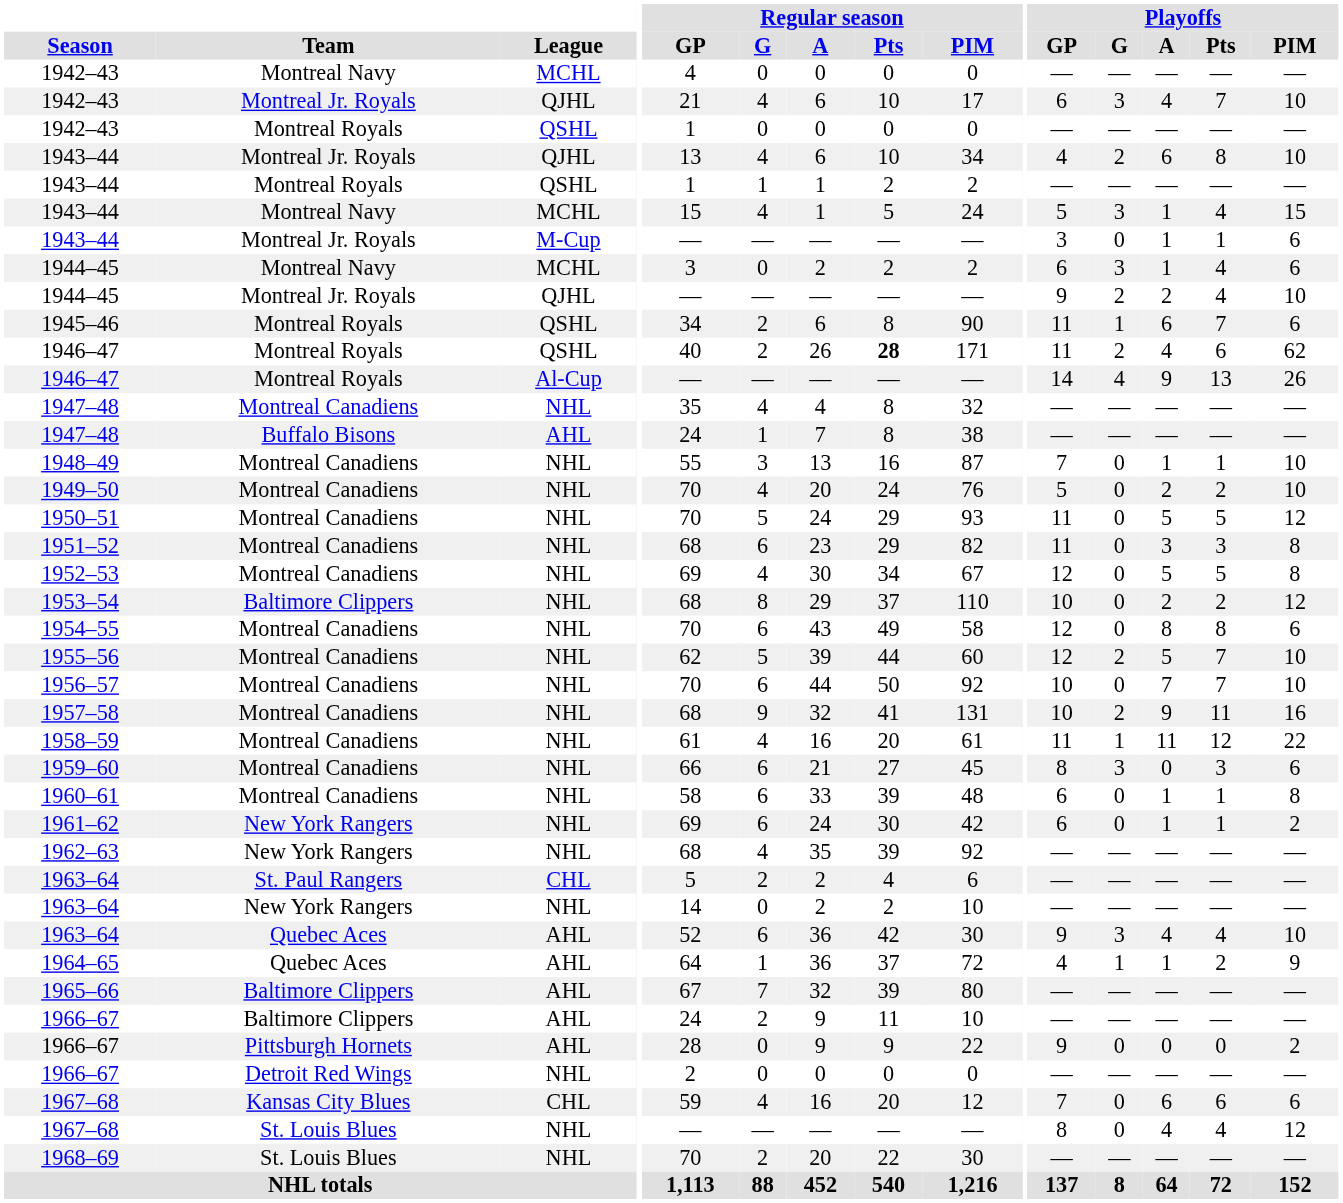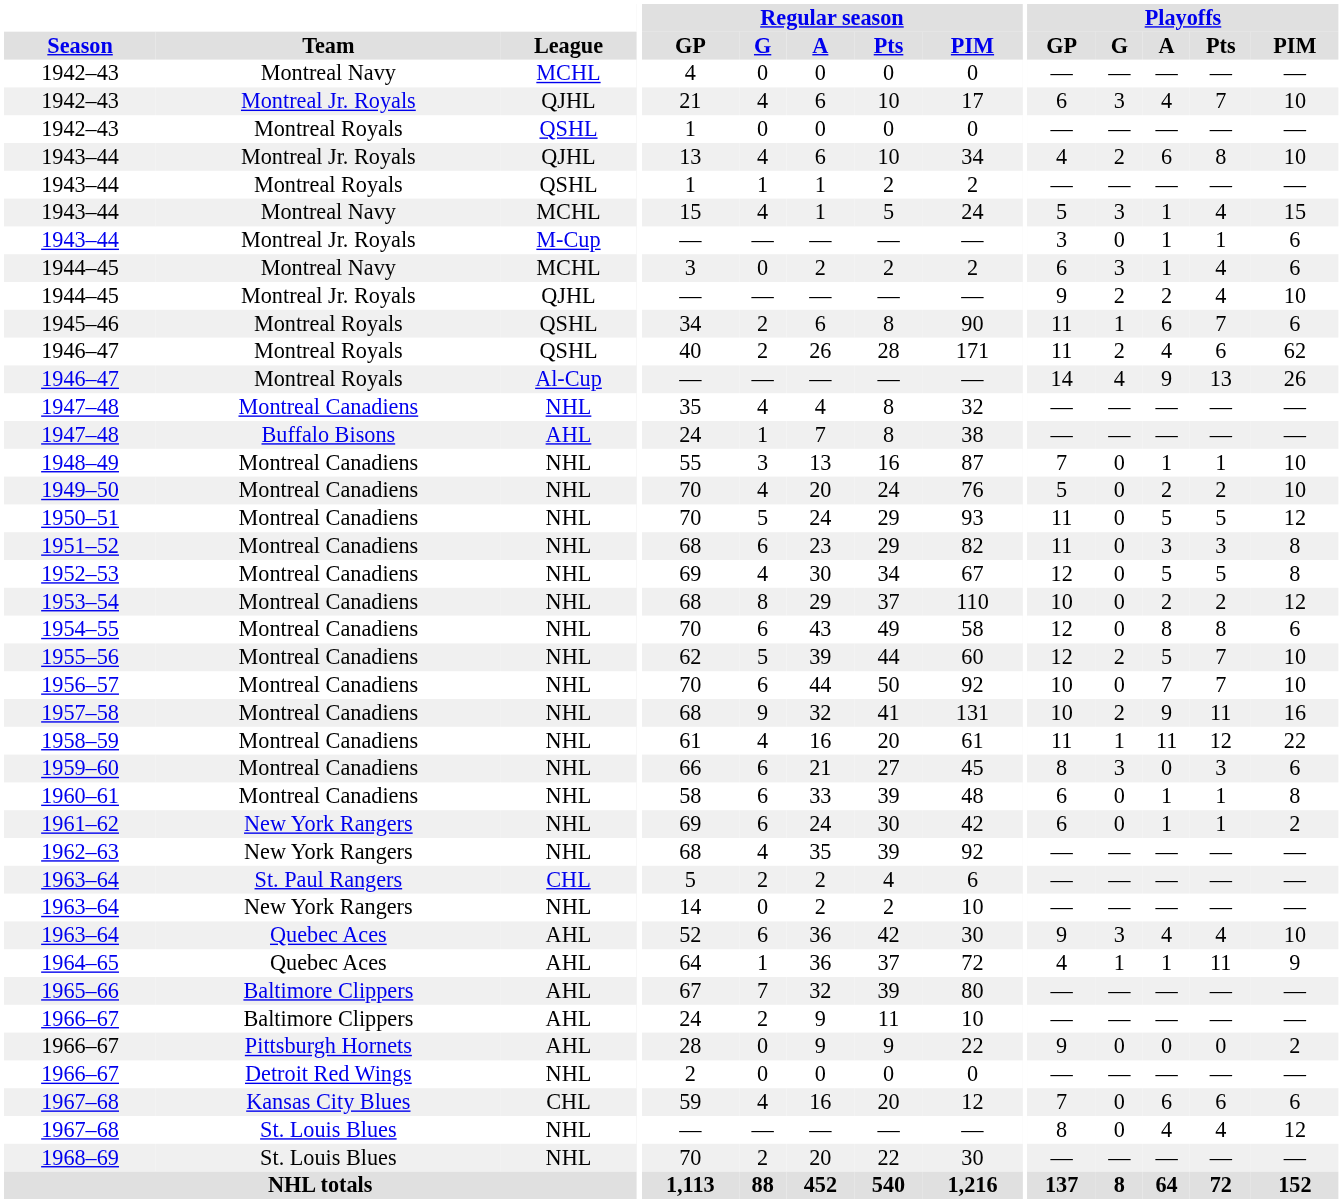1946–47 / QSHL | Regular season / Pts: bold -> normal
1953–54 | Team: Baltimore Clippers -> Montreal Canadiens
1964–65 | Playoffs / Pts: 2 -> 11
